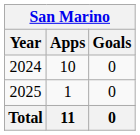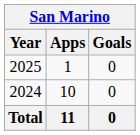rows swapped: 2024 <-> 2025
